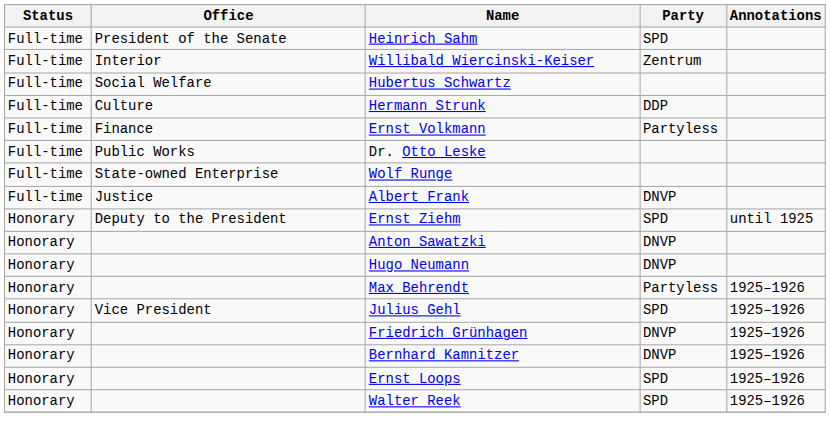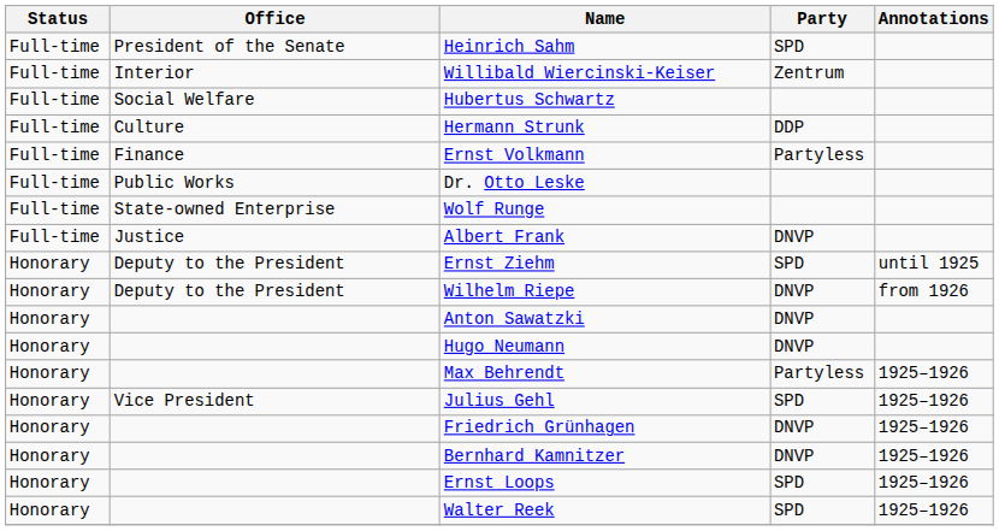+ row: Honorary | Deputy to the President | Wilhelm Riepe | DNVP | from 1926
